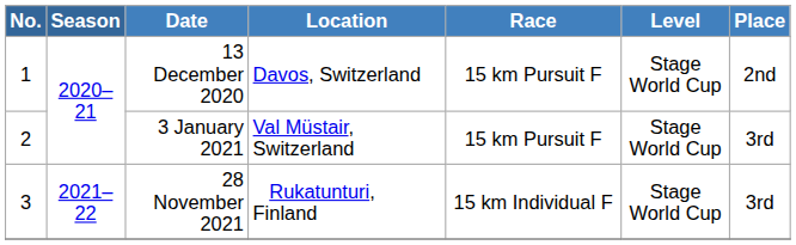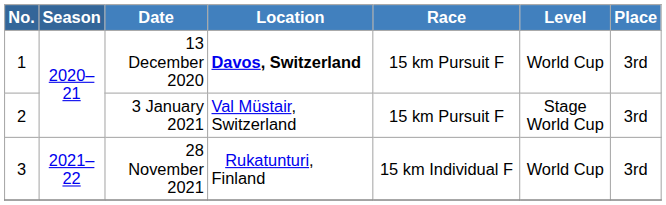13 December 2020 | Location: normal -> bold
13 December 2020 | Level: Stage World Cup -> World Cup
13 December 2020 | Place: 2nd -> 3rd
28 November 2021 | Level: Stage World Cup -> World Cup
